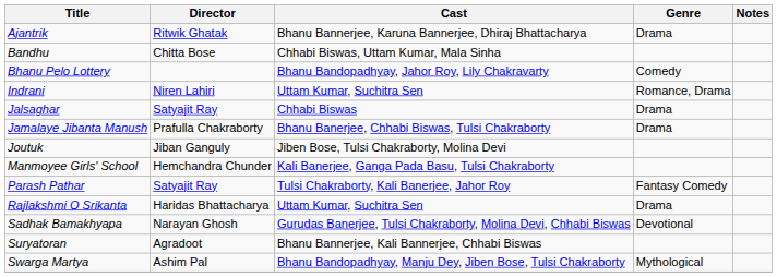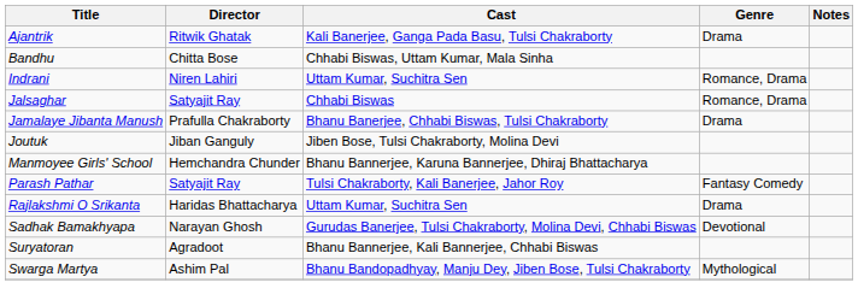Ajantrik | Cast: Bhanu Bannerjee, Karuna Bannerjee, Dhiraj Bhattacharya -> Kali Banerjee, Ganga Pada Basu, Tulsi Chakraborty
- row: Bhanu Pelo Lottery | Bhanu Bandopadhyay, Jahor Roy, Lily Chakravarty | Comedy
Jalsaghar | Genre: Drama -> Romance, Drama
Manmoyee Girls' School | Cast: Kali Banerjee, Ganga Pada Basu, Tulsi Chakraborty -> Bhanu Bannerjee, Karuna Bannerjee, Dhiraj Bhattacharya
